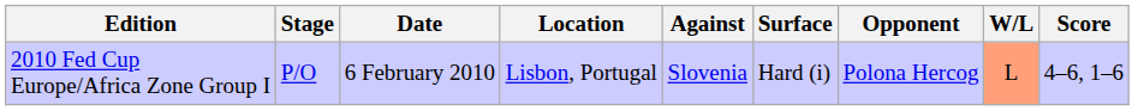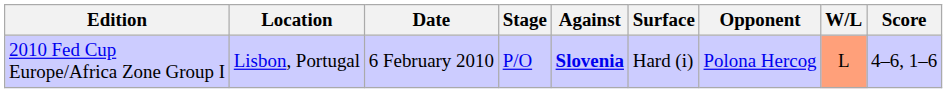columns swapped: Stage <-> Location
2010 Fed Cup Europe/Africa Zone Group I | Against: normal -> bold
